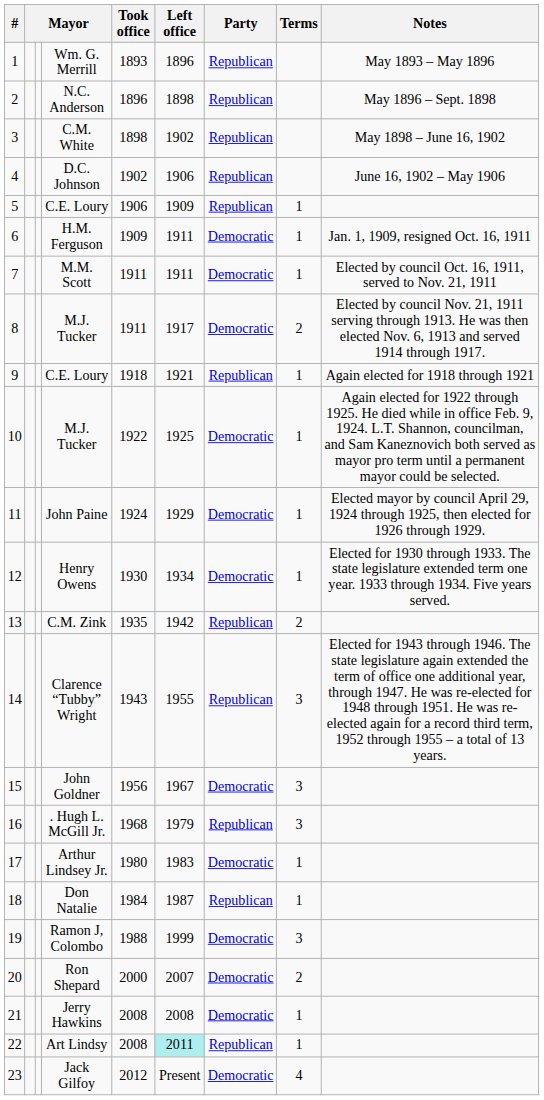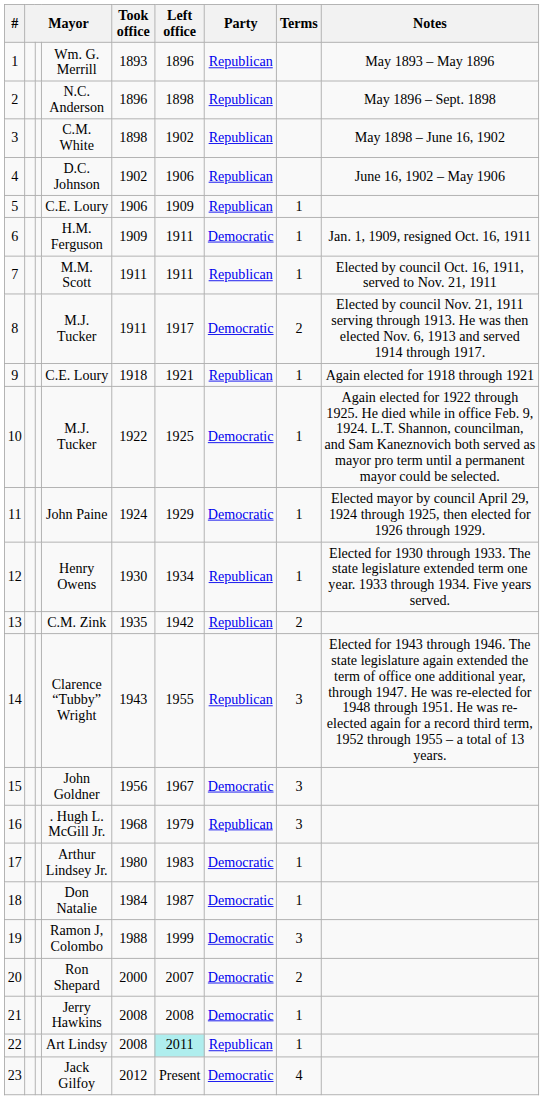M.M. Scott | Party: Democratic -> Republican
Henry Owens | Party: Democratic -> Republican
Don Natalie | Party: Republican -> Democratic
